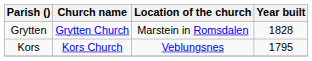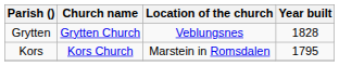Grytten | Location of the church: Marstein in Romsdalen -> Veblungsnes
Kors | Location of the church: Veblungsnes -> Marstein in Romsdalen
